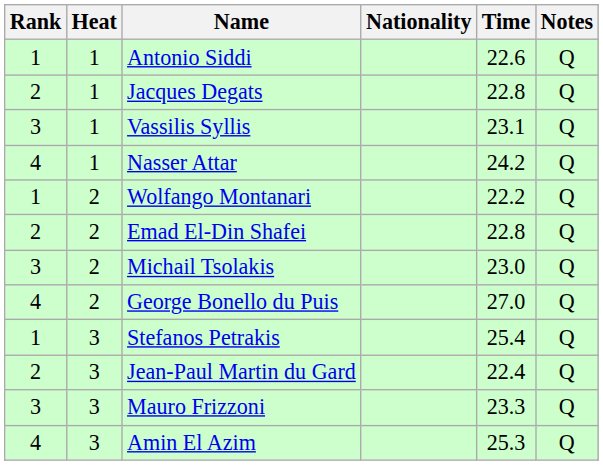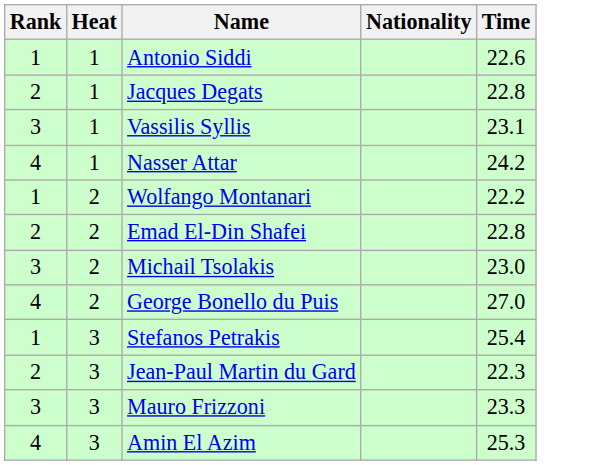- column: Notes | Q | Q | Q | Q | Q | Q | Q | Q | Q | Q | Q | Q
Jean-Paul Martin du Gard | Time: 22.4 -> 22.3
